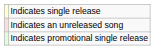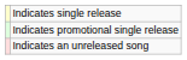rows swapped: Indicates promotional single release <-> Indicates an unreleased song
